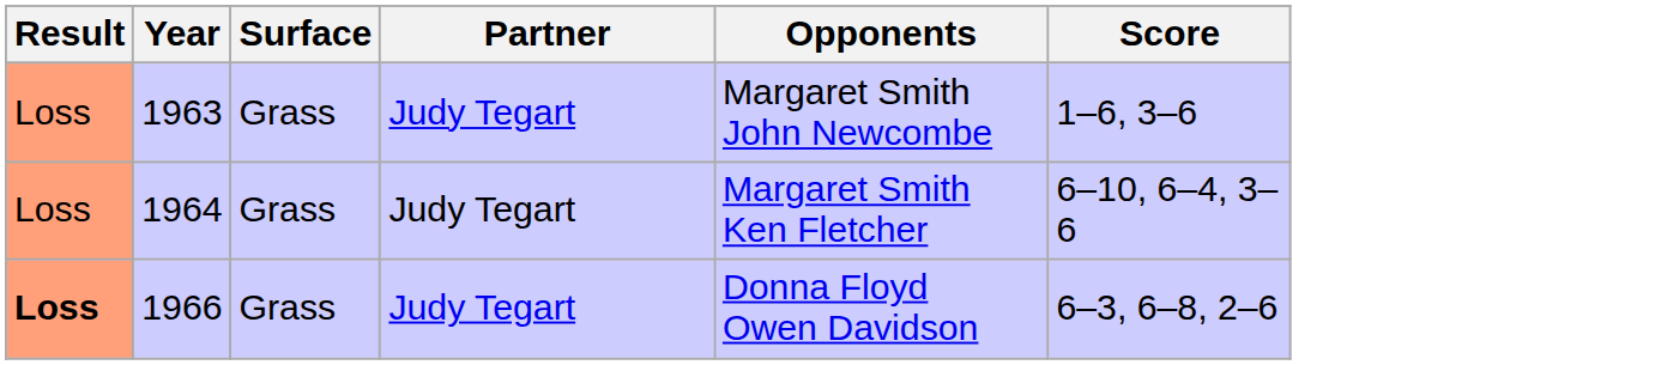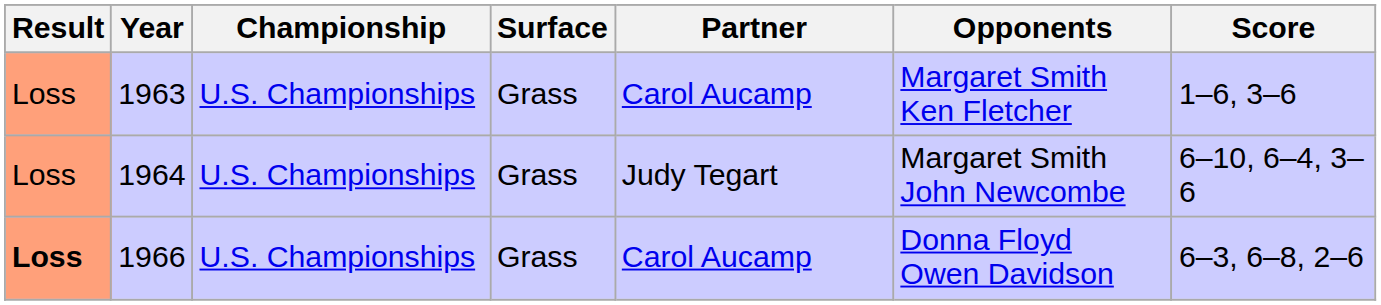+ column: Championship | U.S. Championships | U.S. Championships | U.S. Championships
1963 | Partner: Judy Tegart -> Carol Aucamp
1963 | Opponents: Margaret Smith John Newcombe -> Margaret Smith Ken Fletcher
1964 | Opponents: Margaret Smith Ken Fletcher -> Margaret Smith John Newcombe
1966 | Partner: Judy Tegart -> Carol Aucamp
